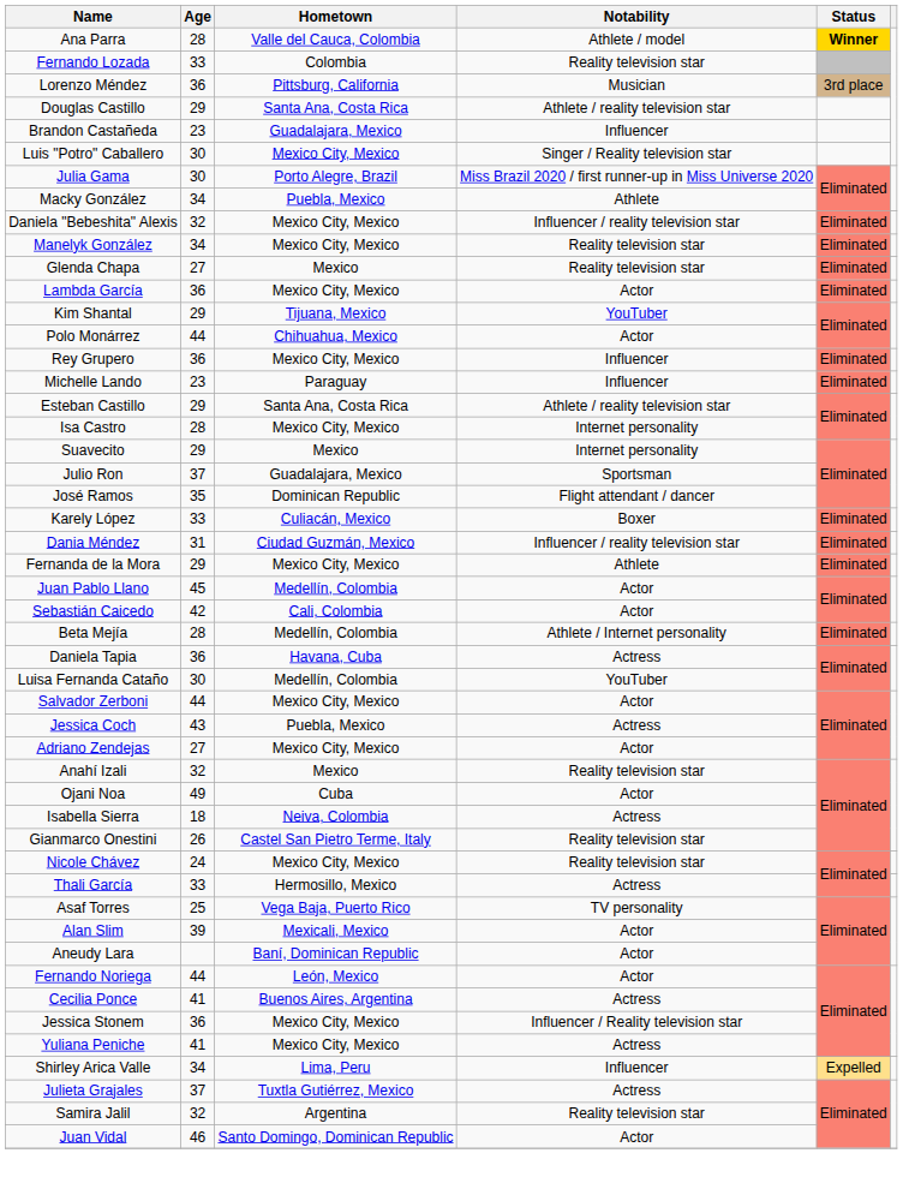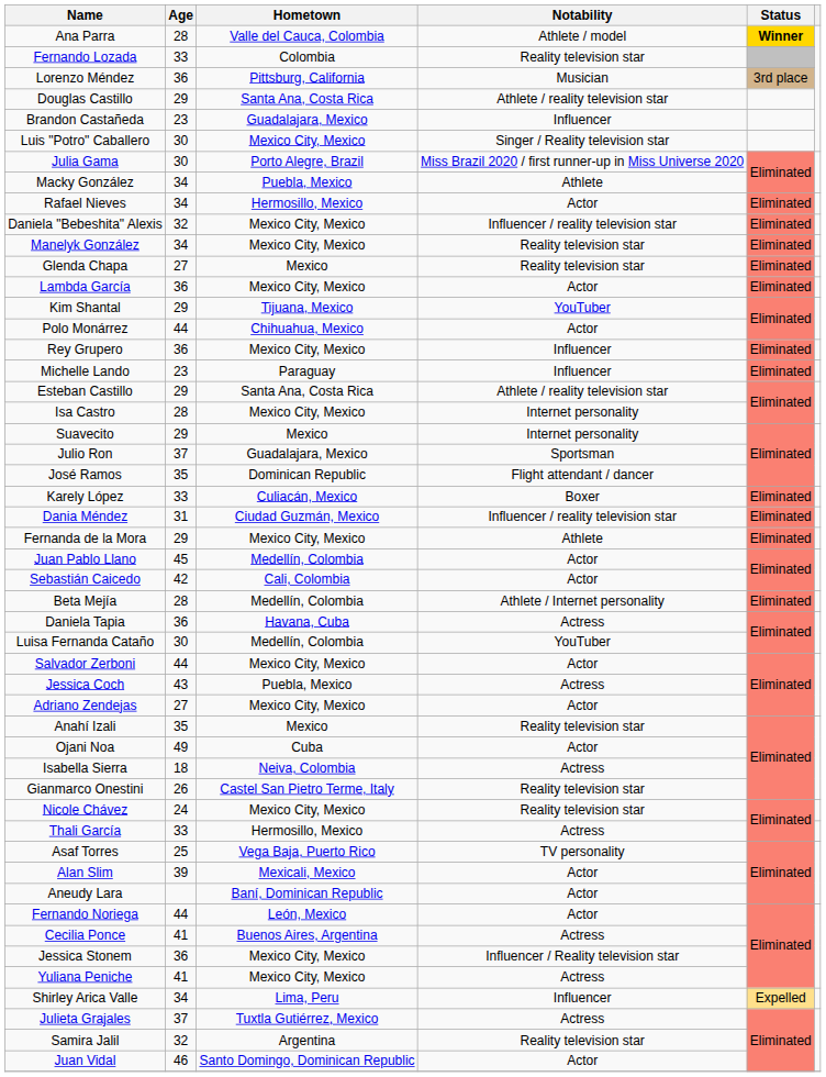+ row: Rafael Nieves | 34 | Hermosillo, Mexico | Actor | Eliminated
Anahí Izali | Age: 32 -> 35
